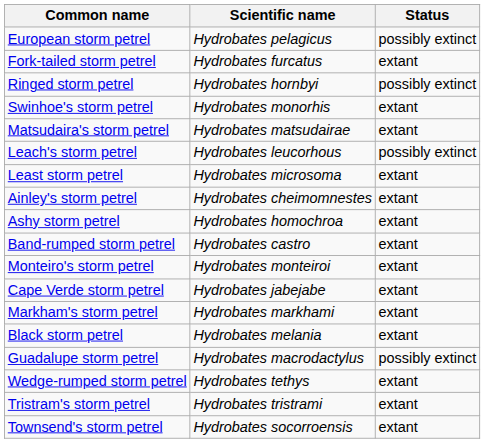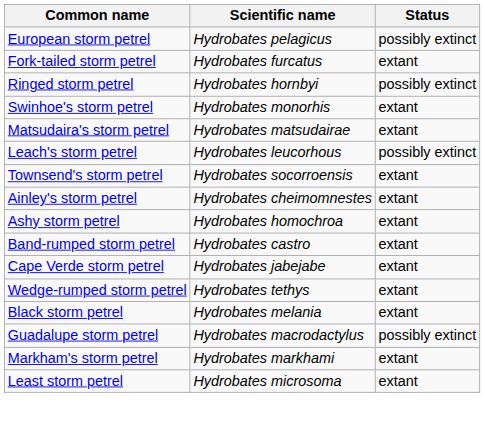rows swapped: Townsend's storm petrel <-> Least storm petrel
- row: Monteiro's storm petrel | Hydrobates monteiroi | extant
rows swapped: Wedge-rumped storm petrel <-> Markham's storm petrel
- row: Tristram's storm petrel | Hydrobates tristrami | extant
